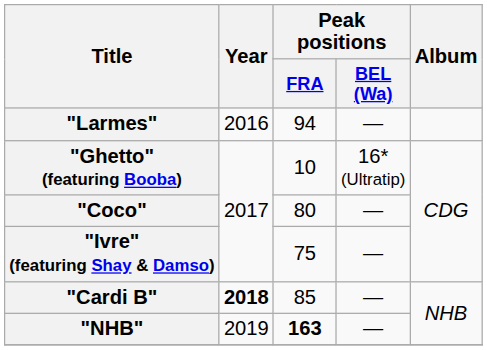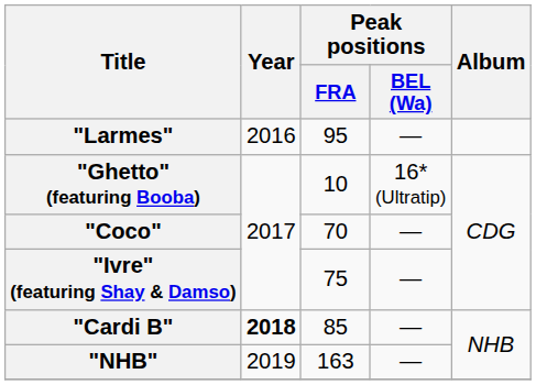"Larmes" | Peak positions / FRA: 94 -> 95
"Coco" | Peak positions / FRA: 80 -> 70
"NHB" | Peak positions / FRA: bold -> normal
